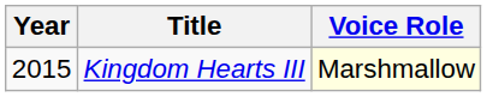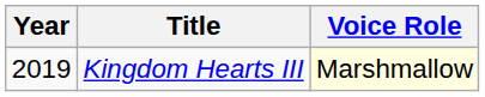Kingdom Hearts III | Year: 2015 -> 2019
